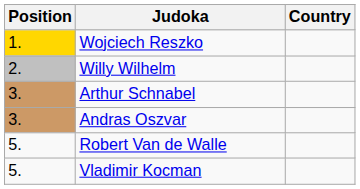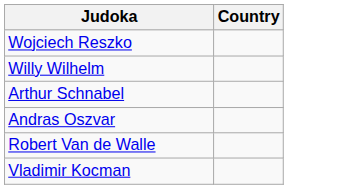- column: Position | 1. | 2. | 3. | 3. | 5. | 5.
